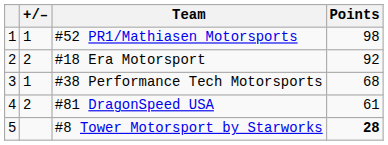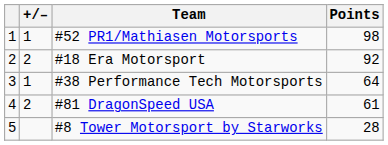#38 Performance Tech Motorsports | Points: 68 -> 64
#8 Tower Motorsport by Starworks | Points: bold -> normal
